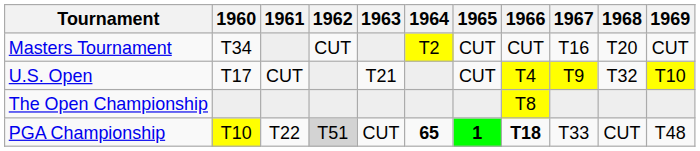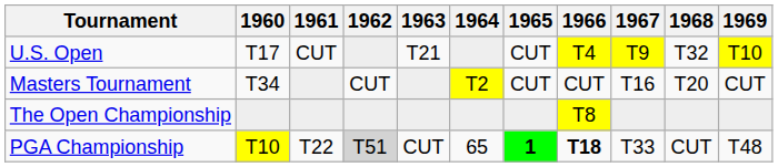rows swapped: Masters Tournament <-> U.S. Open
PGA Championship | 1964: bold -> normal
